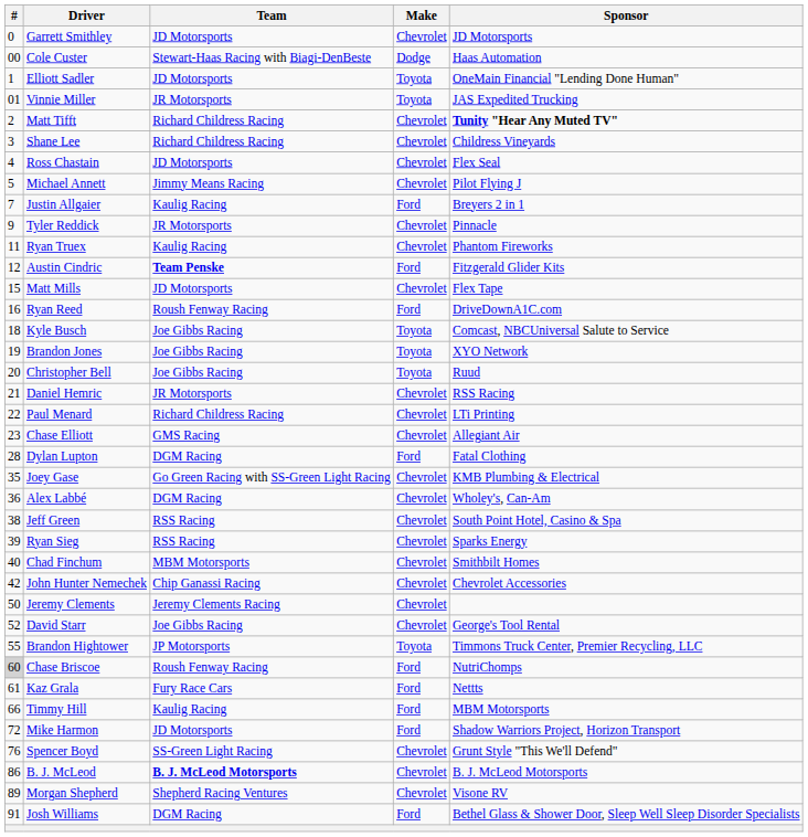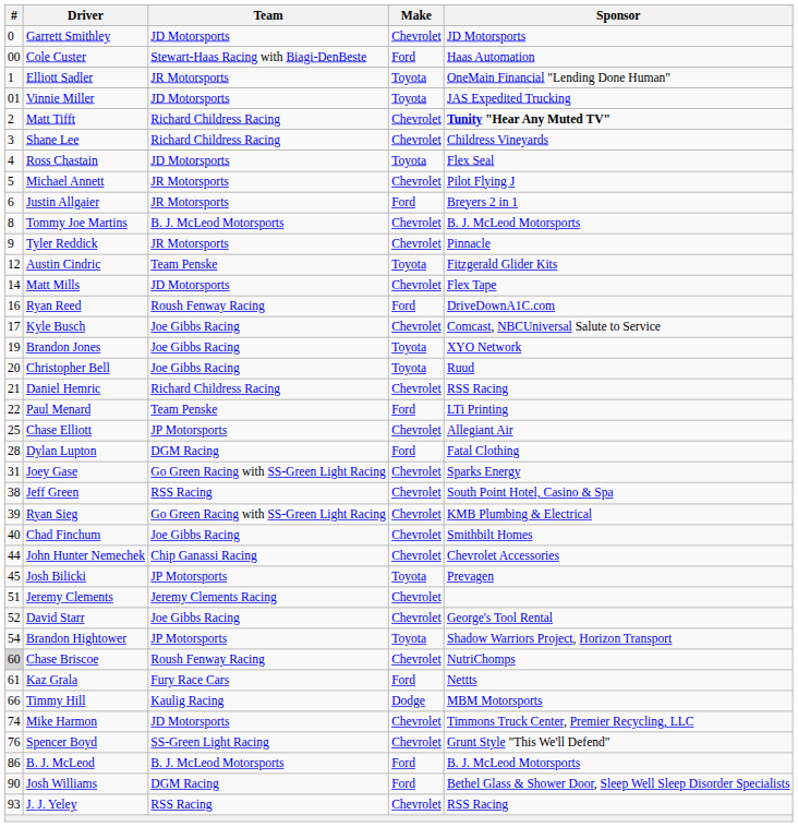Cole Custer | Make: Dodge -> Ford
Elliott Sadler | Team: JD Motorsports -> JR Motorsports
Vinnie Miller | Team: JR Motorsports -> JD Motorsports
Ross Chastain | Make: Chevrolet -> Toyota
Michael Annett | Team: Jimmy Means Racing -> JR Motorsports
Justin Allgaier | #: 7 -> 6
Justin Allgaier | Team: Kaulig Racing -> JR Motorsports
+ row: 8 | Tommy Joe Martins | B. J. McLeod Motorsports | Chevrolet | B. J. McLeod Motorsports
- row: 11 | Ryan Truex | Kaulig Racing | Chevrolet | Phantom Fireworks
Austin Cindric | Team: bold -> normal
Austin Cindric | Make: Ford -> Toyota
Matt Mills | #: 15 -> 14
Kyle Busch | #: 18 -> 17
Kyle Busch | Make: Toyota -> Chevrolet
Daniel Hemric | Team: JR Motorsports -> Richard Childress Racing
Paul Menard | Team: Richard Childress Racing -> Team Penske
Paul Menard | Make: Chevrolet -> Ford
Chase Elliott | #: 23 -> 25
Chase Elliott | Team: GMS Racing -> JP Motorsports
Joey Gase | #: 35 -> 31
Joey Gase | Sponsor: KMB Plumbing & Electrical -> Sparks Energy
- row: 36 | Alex Labbé | DGM Racing | Chevrolet | Wholey's, Can-Am
Ryan Sieg | Team: RSS Racing -> Go Green Racing with SS-Green Light Racing
Ryan Sieg | Sponsor: Sparks Energy -> KMB Plumbing & Electrical
Chad Finchum | Team: MBM Motorsports -> Joe Gibbs Racing
John Hunter Nemechek | #: 42 -> 44
+ row: 45 | Josh Bilicki | JP Motorsports | Toyota | Prevagen
Jeremy Clements | #: 50 -> 51
Brandon Hightower | #: 55 -> 54
Brandon Hightower | Sponsor: Timmons Truck Center, Premier Recycling, LLC -> Shadow Warriors Project, Horizon Transport
Chase Briscoe | Make: Ford -> Chevrolet
Timmy Hill | Make: Ford -> Dodge
Mike Harmon | #: 72 -> 74
Mike Harmon | Make: Ford -> Chevrolet
Mike Harmon | Sponsor: Shadow Warriors Project, Horizon Transport -> Timmons Truck Center, Premier Recycling, LLC
B. J. McLeod | Team: bold -> normal
B. J. McLeod | Make: Chevrolet -> Ford
- row: 89 | Morgan Shepherd | Shepherd Racing Ventures | Chevrolet | Visone RV
Josh Williams | #: 91 -> 90
+ row: 93 | J. J. Yeley | RSS Racing | Chevrolet | RSS Racing
